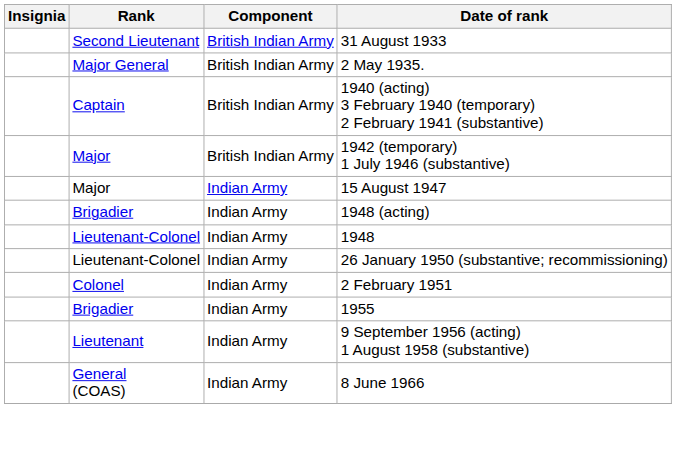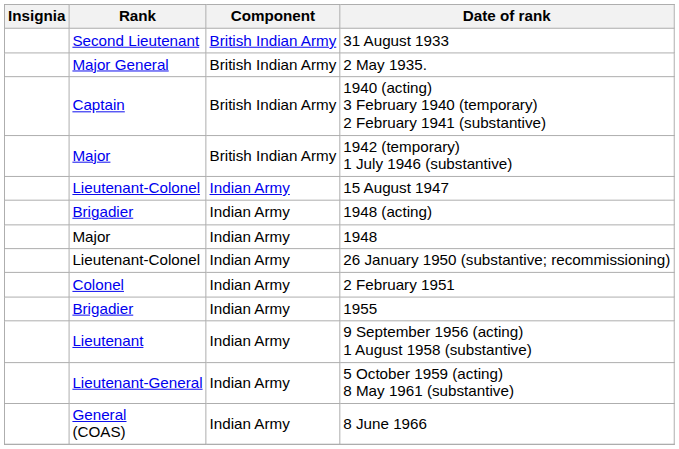15 August 1947 | Rank: Major -> Lieutenant-Colonel
1948 | Rank: Lieutenant-Colonel -> Major
+ row: Lieutenant-General | Indian Army | 5 October 1959 (acting) 8 May 1961 (substantive)
